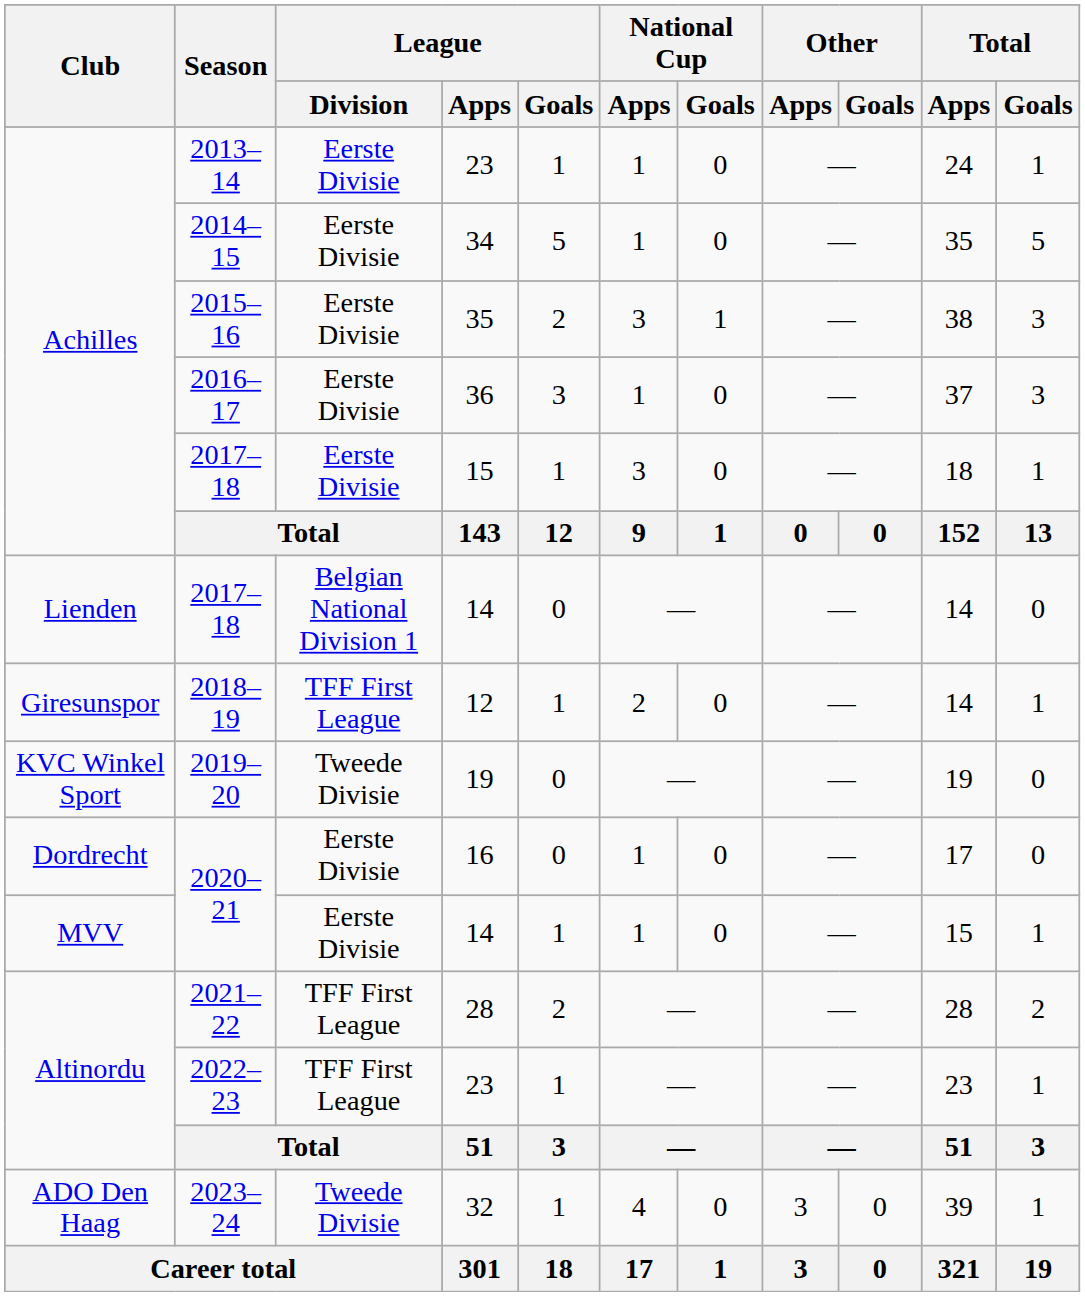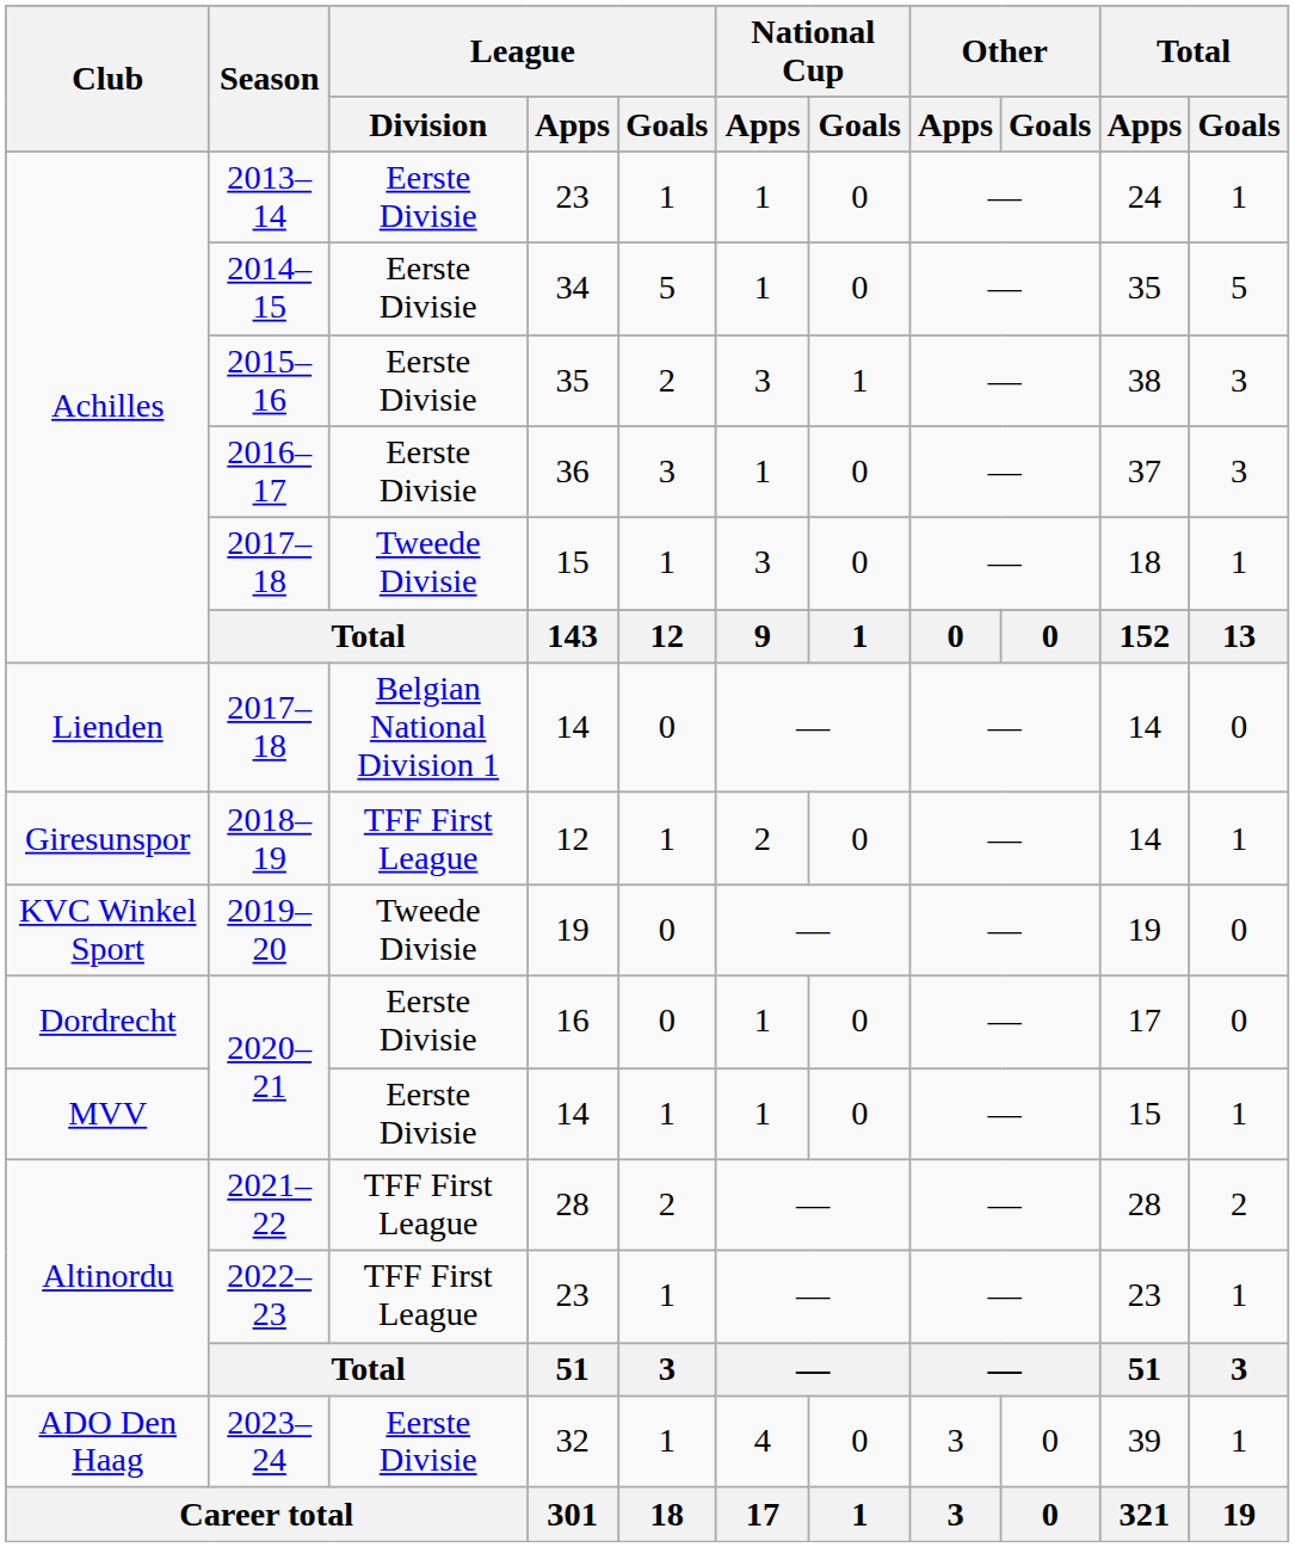2017–18 / 15 | League / Division: Eerste Divisie -> Tweede Divisie
2023–24 | League / Division: Tweede Divisie -> Eerste Divisie
